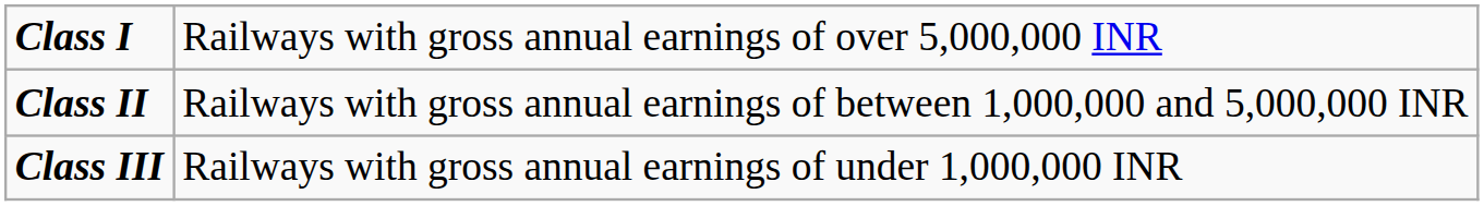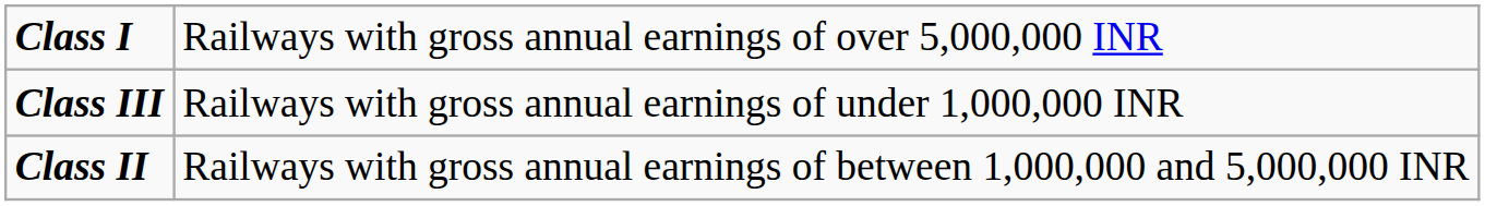rows swapped: Class II <-> Class III
